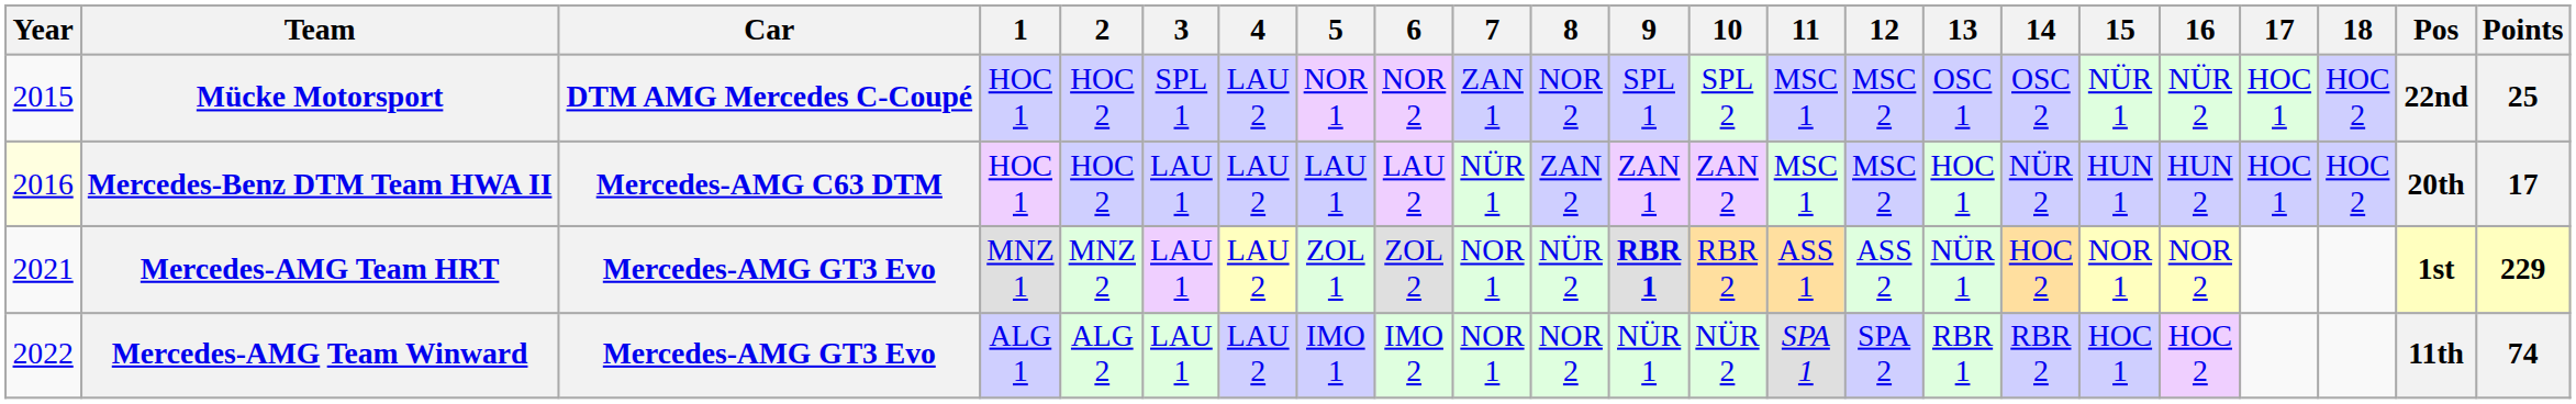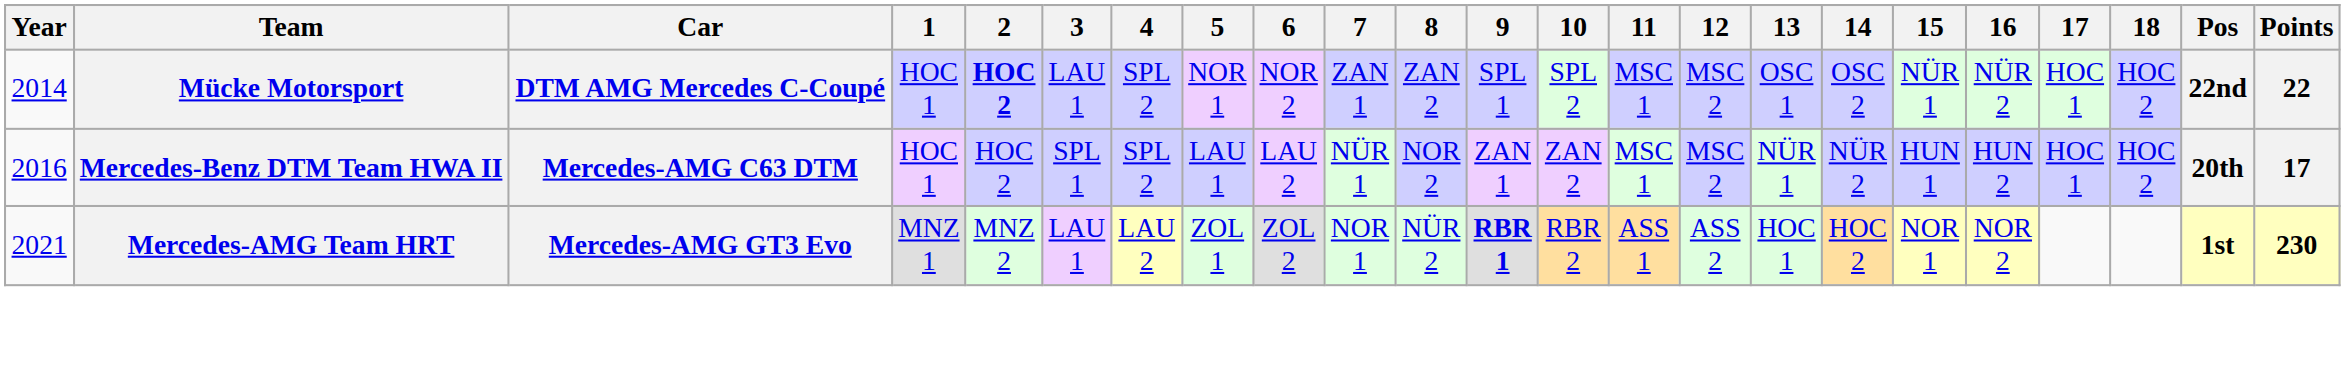Mücke Motorsport | Year: 2015 -> 2014
Mücke Motorsport | 2: normal -> bold
Mücke Motorsport | 3: SPL 1 -> LAU 1
Mücke Motorsport | 4: LAU 2 -> SPL 2
Mücke Motorsport | 8: NOR 2 -> ZAN 2
Mücke Motorsport | Points: 25 -> 22
Mercedes-Benz DTM Team HWA II | Year: lightyellow background -> no background
Mercedes-Benz DTM Team HWA II | 3: LAU 1 -> SPL 1
Mercedes-Benz DTM Team HWA II | 4: LAU 2 -> SPL 2
Mercedes-Benz DTM Team HWA II | 8: ZAN 2 -> NOR 2
Mercedes-Benz DTM Team HWA II | 13: HOC 1 -> NÜR 1
Mercedes-AMG Team HRT | 13: NÜR 1 -> HOC 1
Mercedes-AMG Team HRT | Points: 229 -> 230
- row: 2022 | Mercedes-AMG Team Winward | Mercedes-AMG GT3 Evo | ALG 1 | ALG 2 | LAU 1 | LAU 2 | IMO 1 | IMO 2 | NOR 1 | NOR 2 | NÜR 1 | NÜR 2 | SPA 1 | SPA 2 | RBR 1 | RBR 2 | HOC 1 | HOC 2 | 11th | 74
